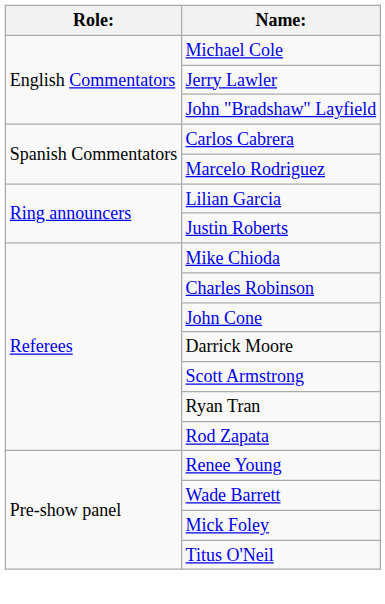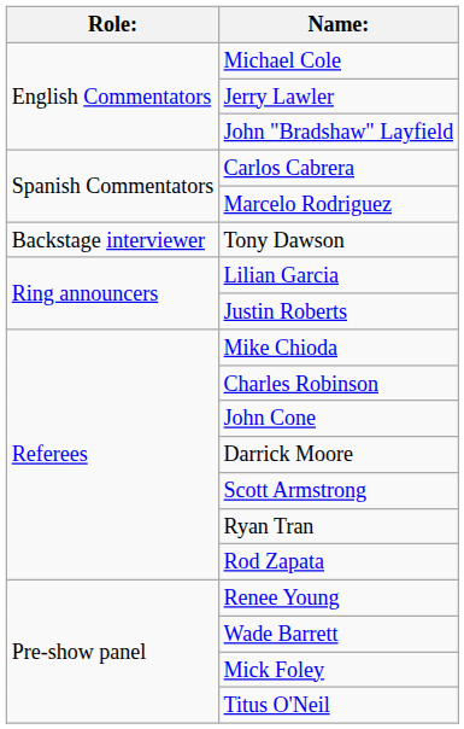+ row: Backstage interviewer | Tony Dawson
